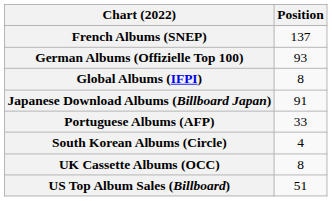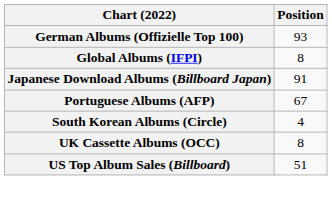- row: French Albums (SNEP) | 137
Portuguese Albums (AFP) | Position: 33 -> 67
